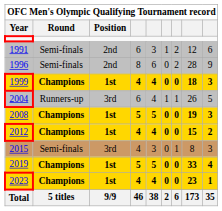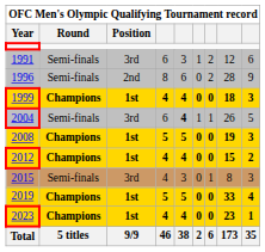1991 | Position: 2nd -> 3rd
2004 | Round: Runners-up -> Semi-finals
2004 | column 5: normal -> bold
